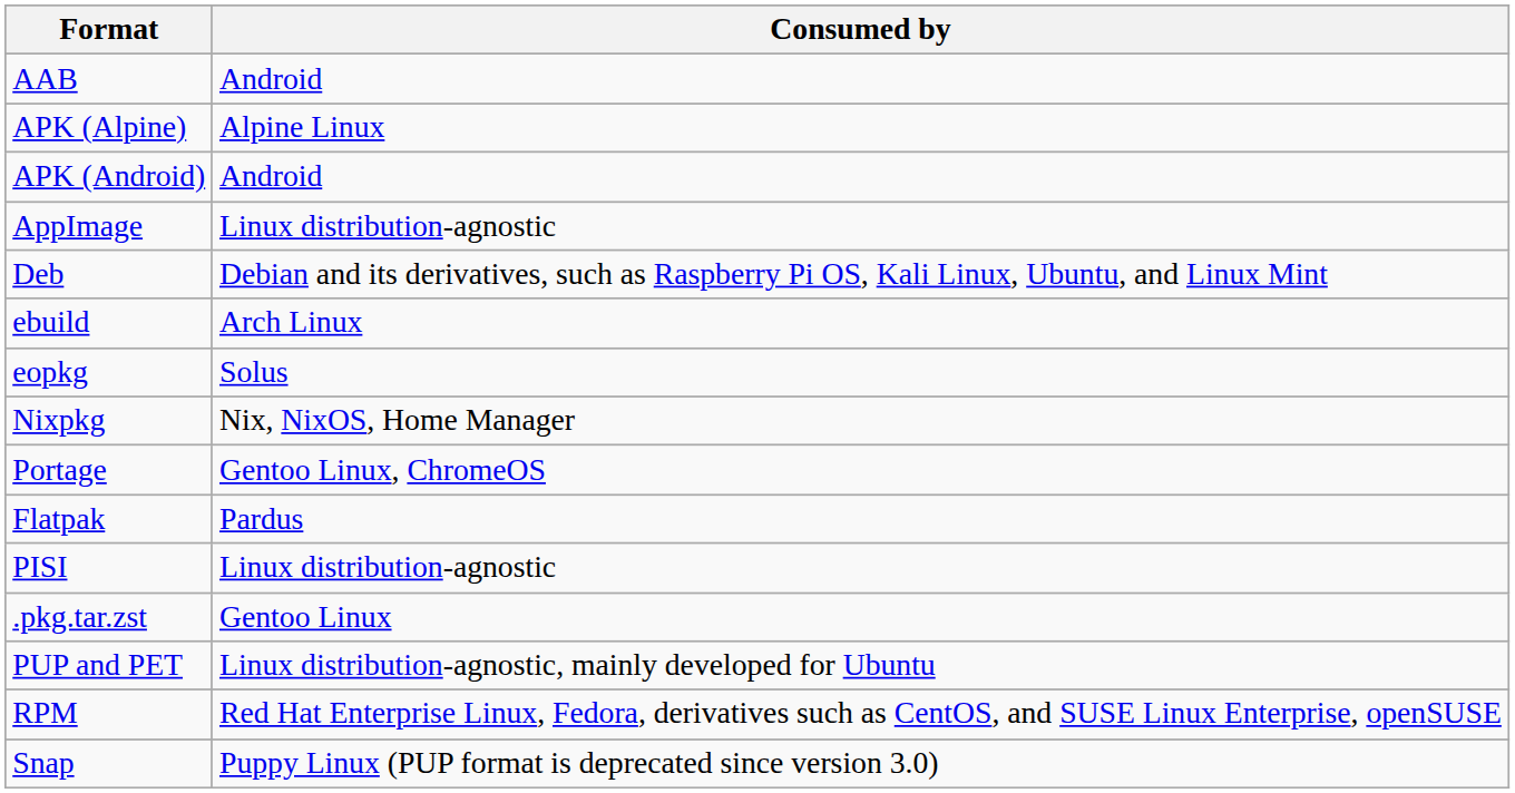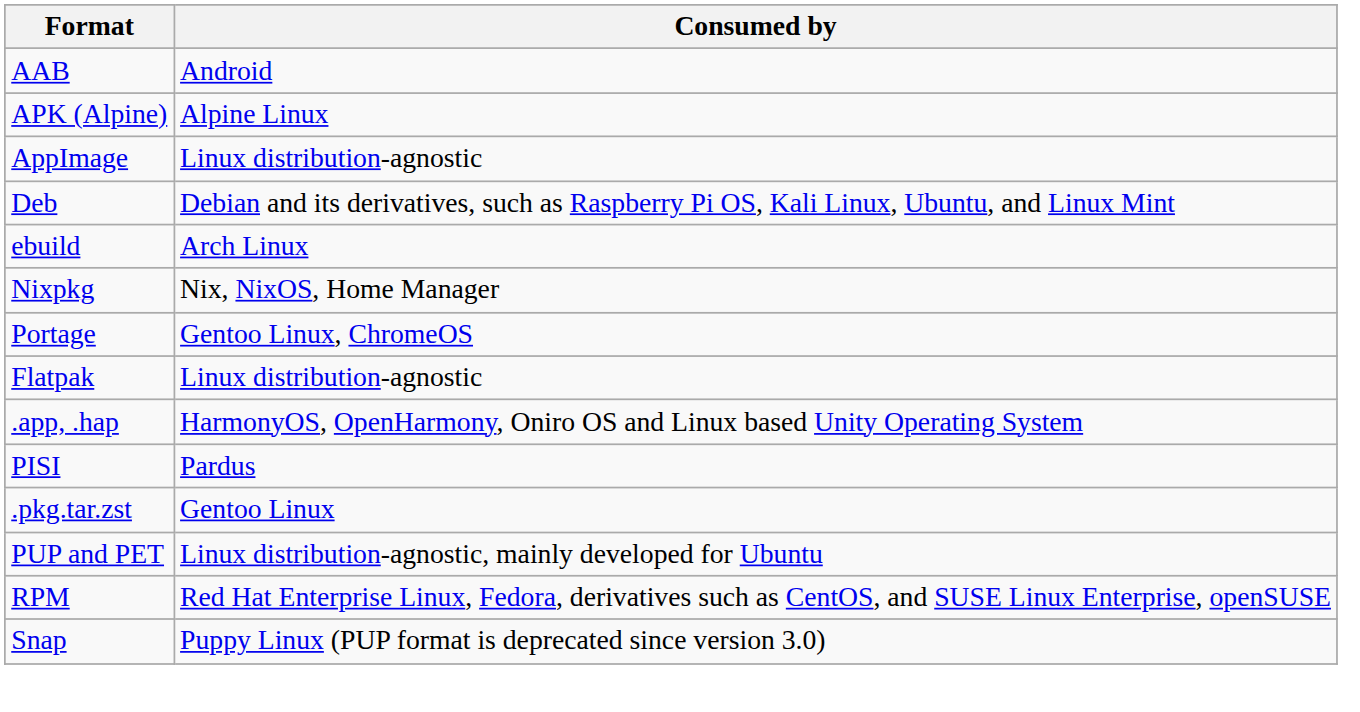- row: APK (Android) | Android
- row: eopkg | Solus
Flatpak | Consumed by: Pardus -> Linux distribution-agnostic
+ row: .app, .hap | HarmonyOS, OpenHarmony, Oniro OS and Linux based Unity Operating System
PISI | Consumed by: Linux distribution-agnostic -> Pardus
